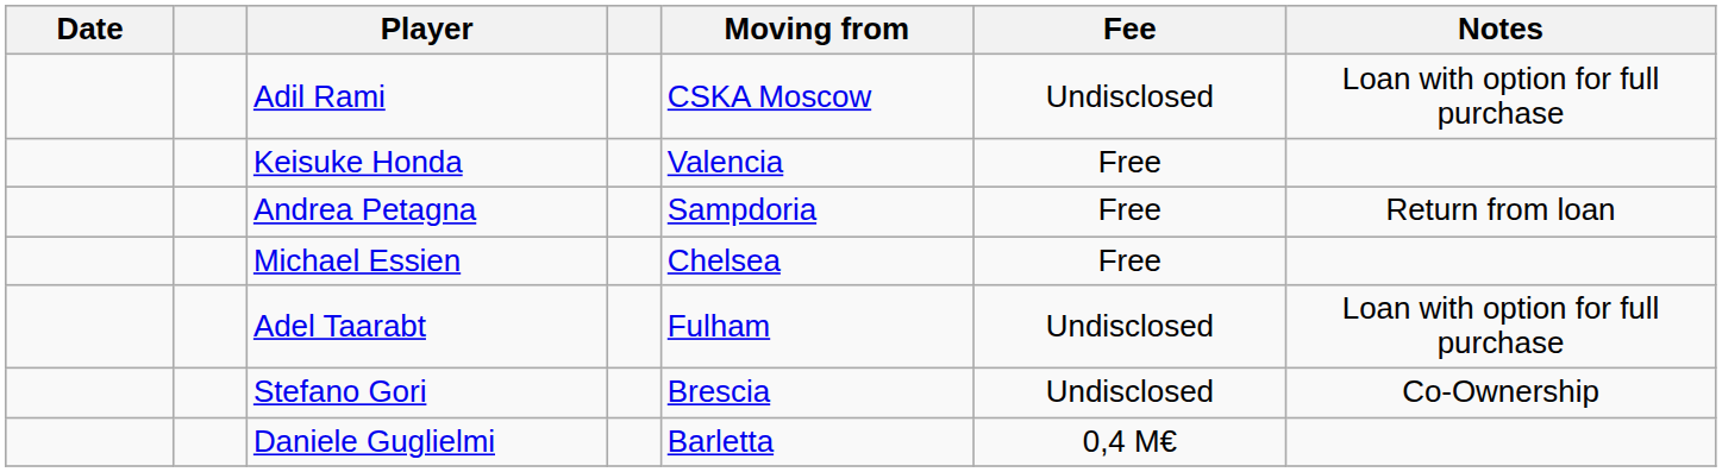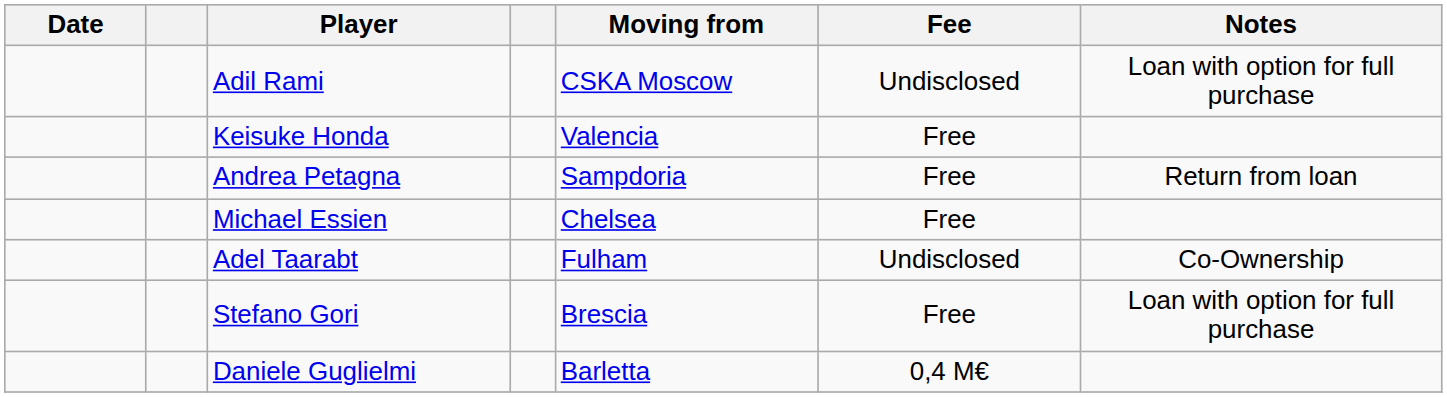Adel Taarabt | Notes: Loan with option for full purchase -> Co-Ownership
Stefano Gori | Fee: Undisclosed -> Free
Stefano Gori | Notes: Co-Ownership -> Loan with option for full purchase
